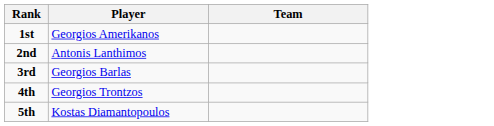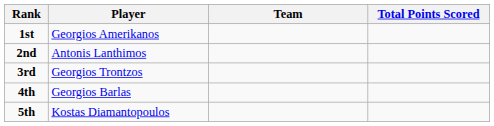+ column: Total Points Scored
3rd | Player: Georgios Barlas -> Georgios Trontzos
4th | Player: Georgios Trontzos -> Georgios Barlas
